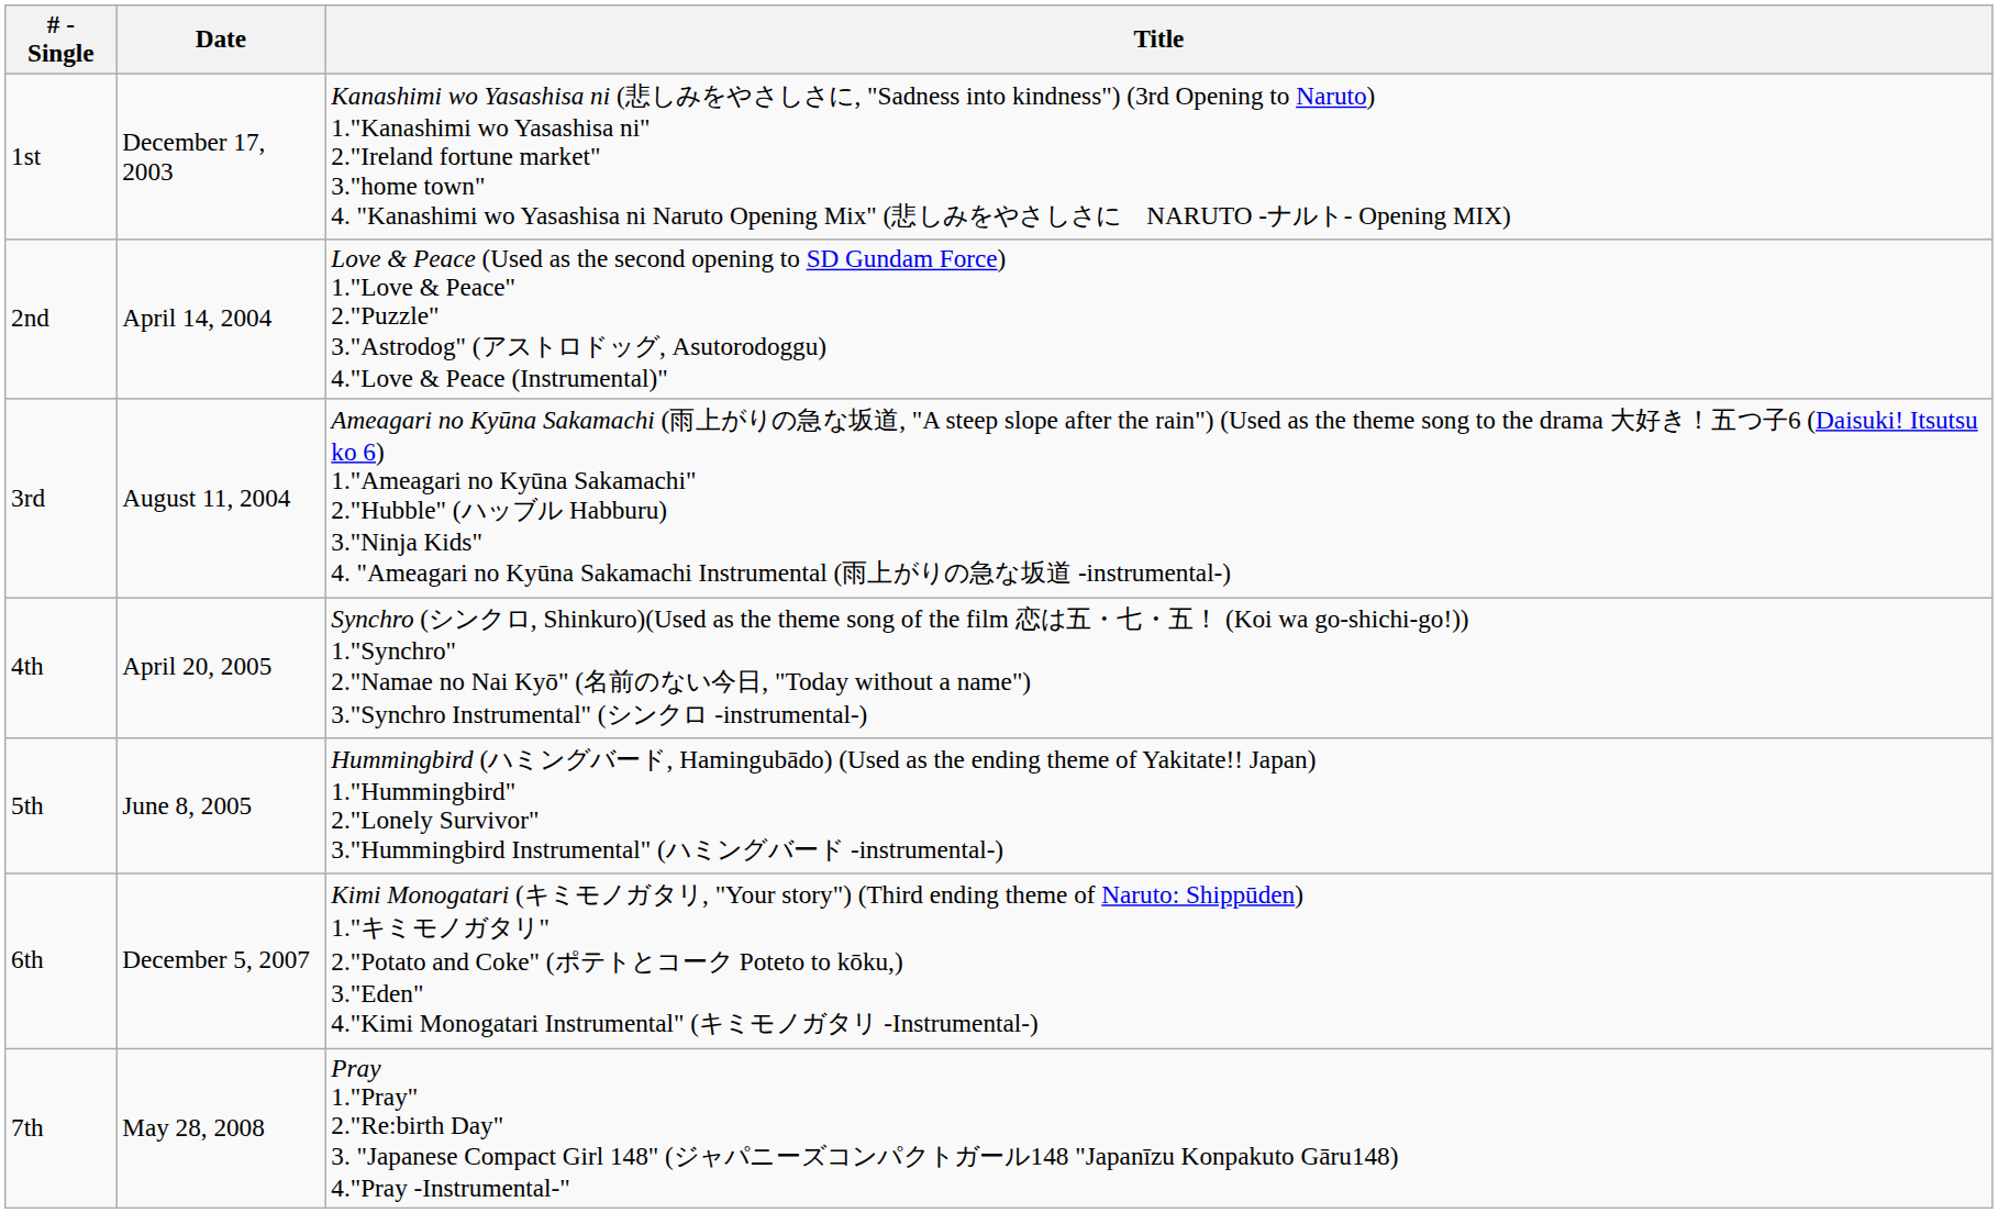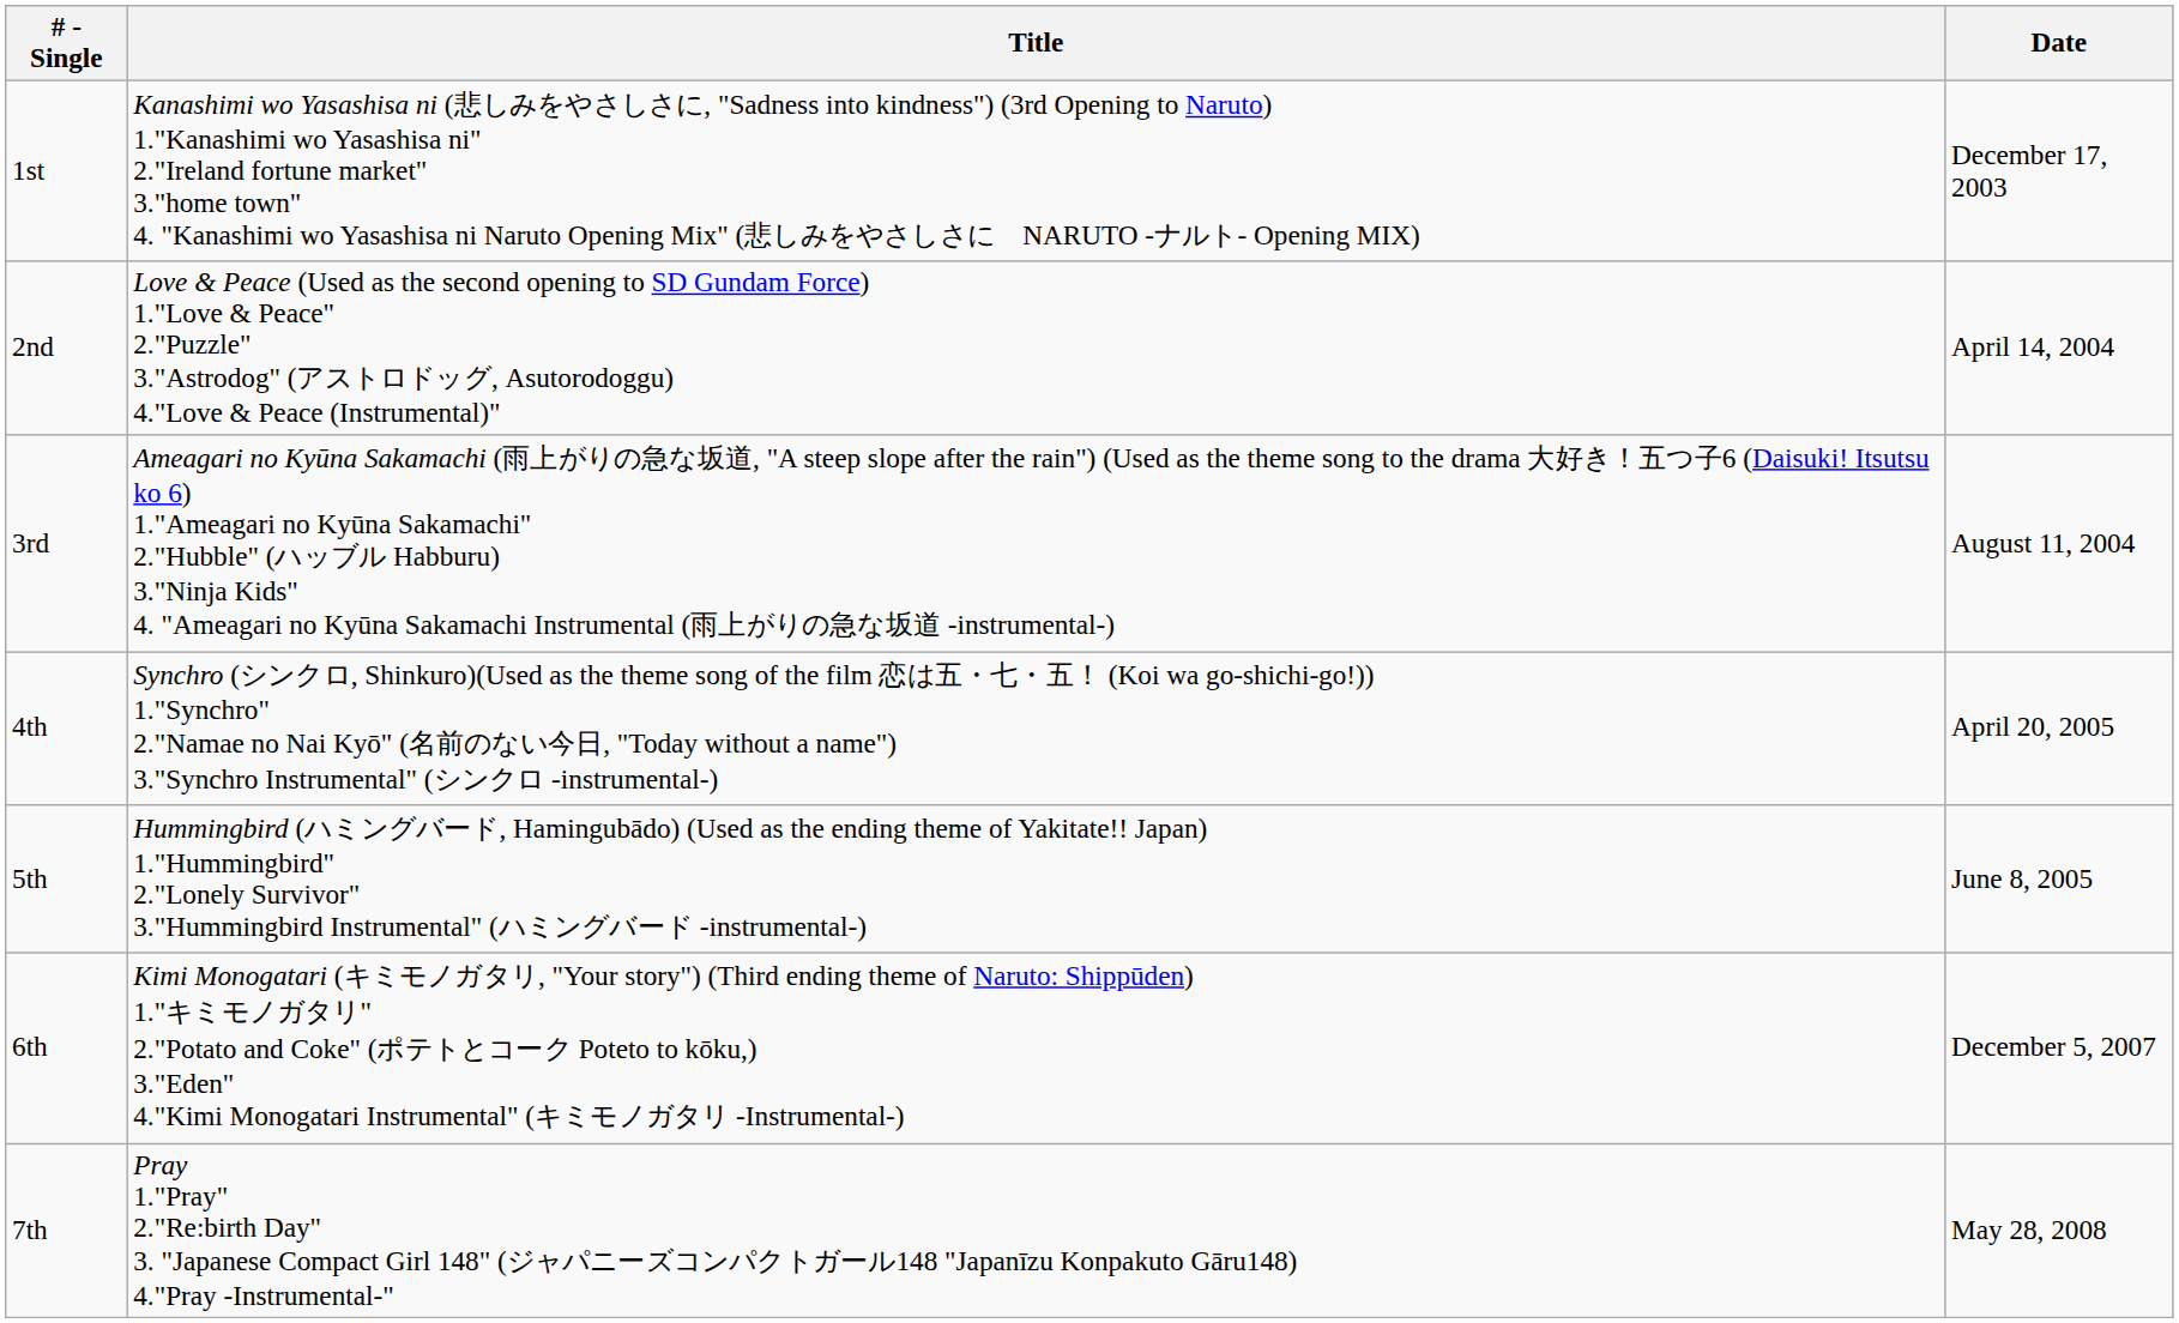columns swapped: Title <-> Date
